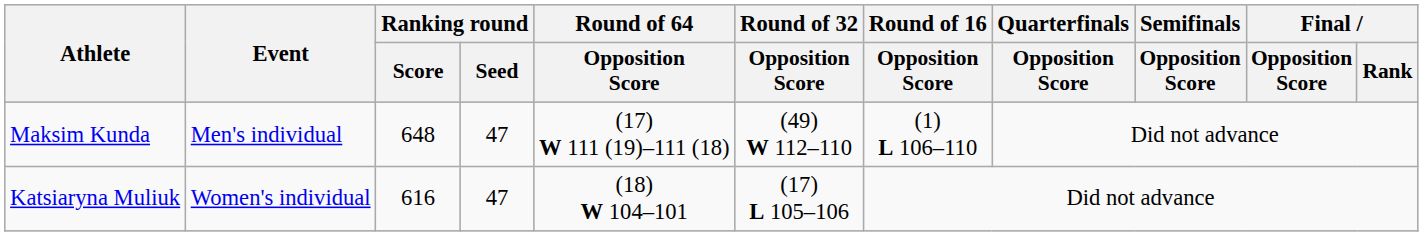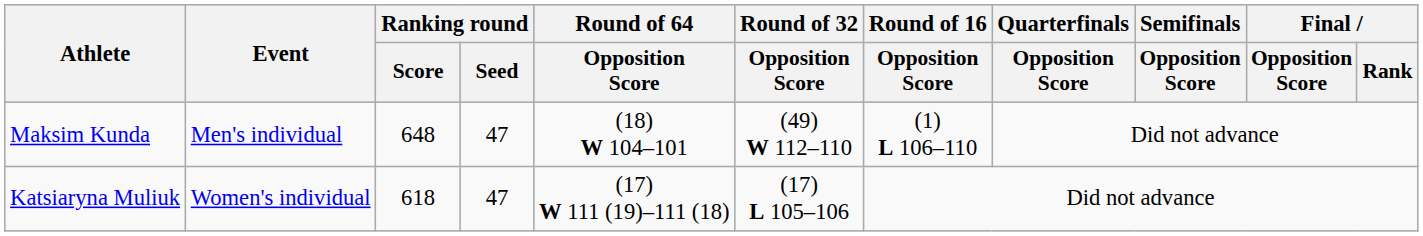Maksim Kunda | Round of 64 / Opposition Score: (17) W 111 (19)–111 (18) -> (18) W 104–101
Katsiaryna Muliuk | Ranking round / Score: 616 -> 618
Katsiaryna Muliuk | Round of 64 / Opposition Score: (18) W 104–101 -> (17) W 111 (19)–111 (18)
